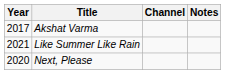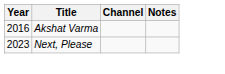Akshat Varma | Year: 2017 -> 2016
- row: 2021 | Like Summer Like Rain
Next, Please | Year: 2020 -> 2023
